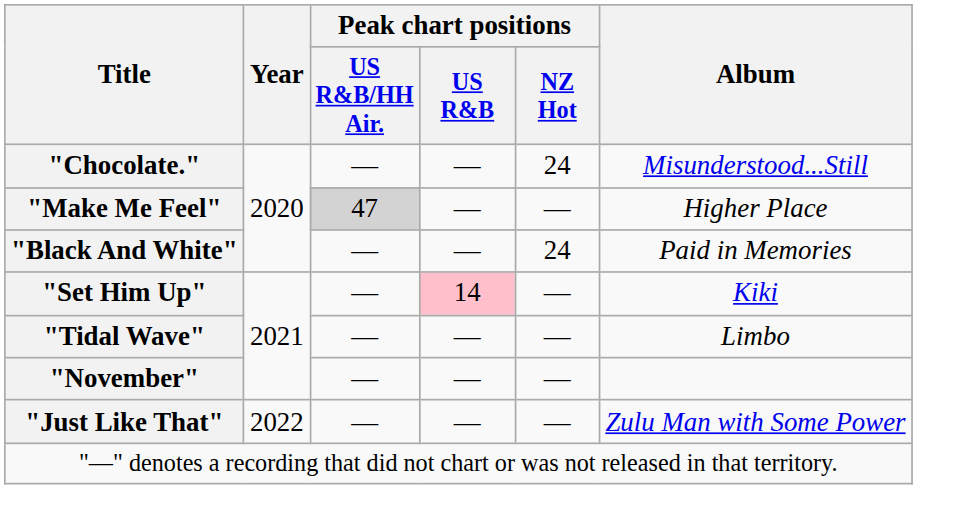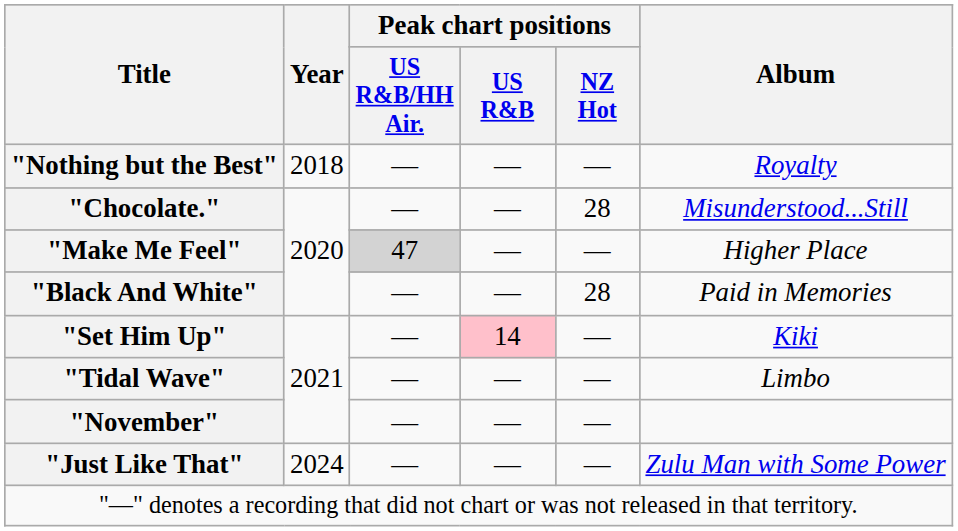+ row: "Nothing but the Best" | 2018 | — | — | — | Royalty
"Chocolate." | Peak chart positions / NZ Hot: 24 -> 28
"Black And White" | Peak chart positions / NZ Hot: 24 -> 28
"Just Like That" | Year: 2022 -> 2024
